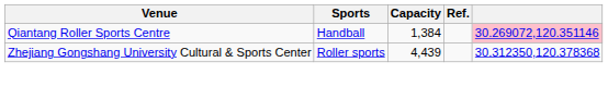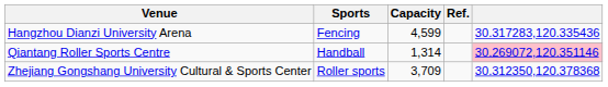+ row: Hangzhou Dianzi University Arena | Fencing | 4,599 | 30.317283,120.335436
Qiantang Roller Sports Centre | Capacity: 1,384 -> 1,314
Zhejiang Gongshang University Cultural & Sports Center | Capacity: 4,439 -> 3,709
